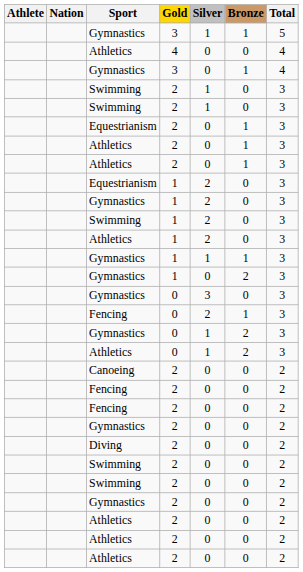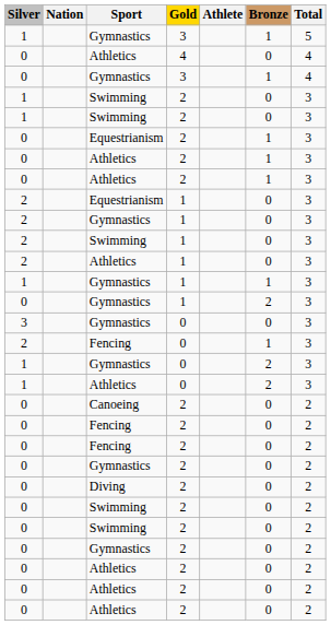columns swapped: Athlete <-> Silver
